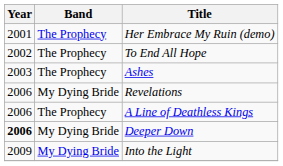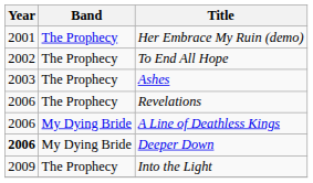Revelations | Band: My Dying Bride -> The Prophecy
A Line of Deathless Kings | Band: The Prophecy -> My Dying Bride
Into the Light | Band: My Dying Bride -> The Prophecy
